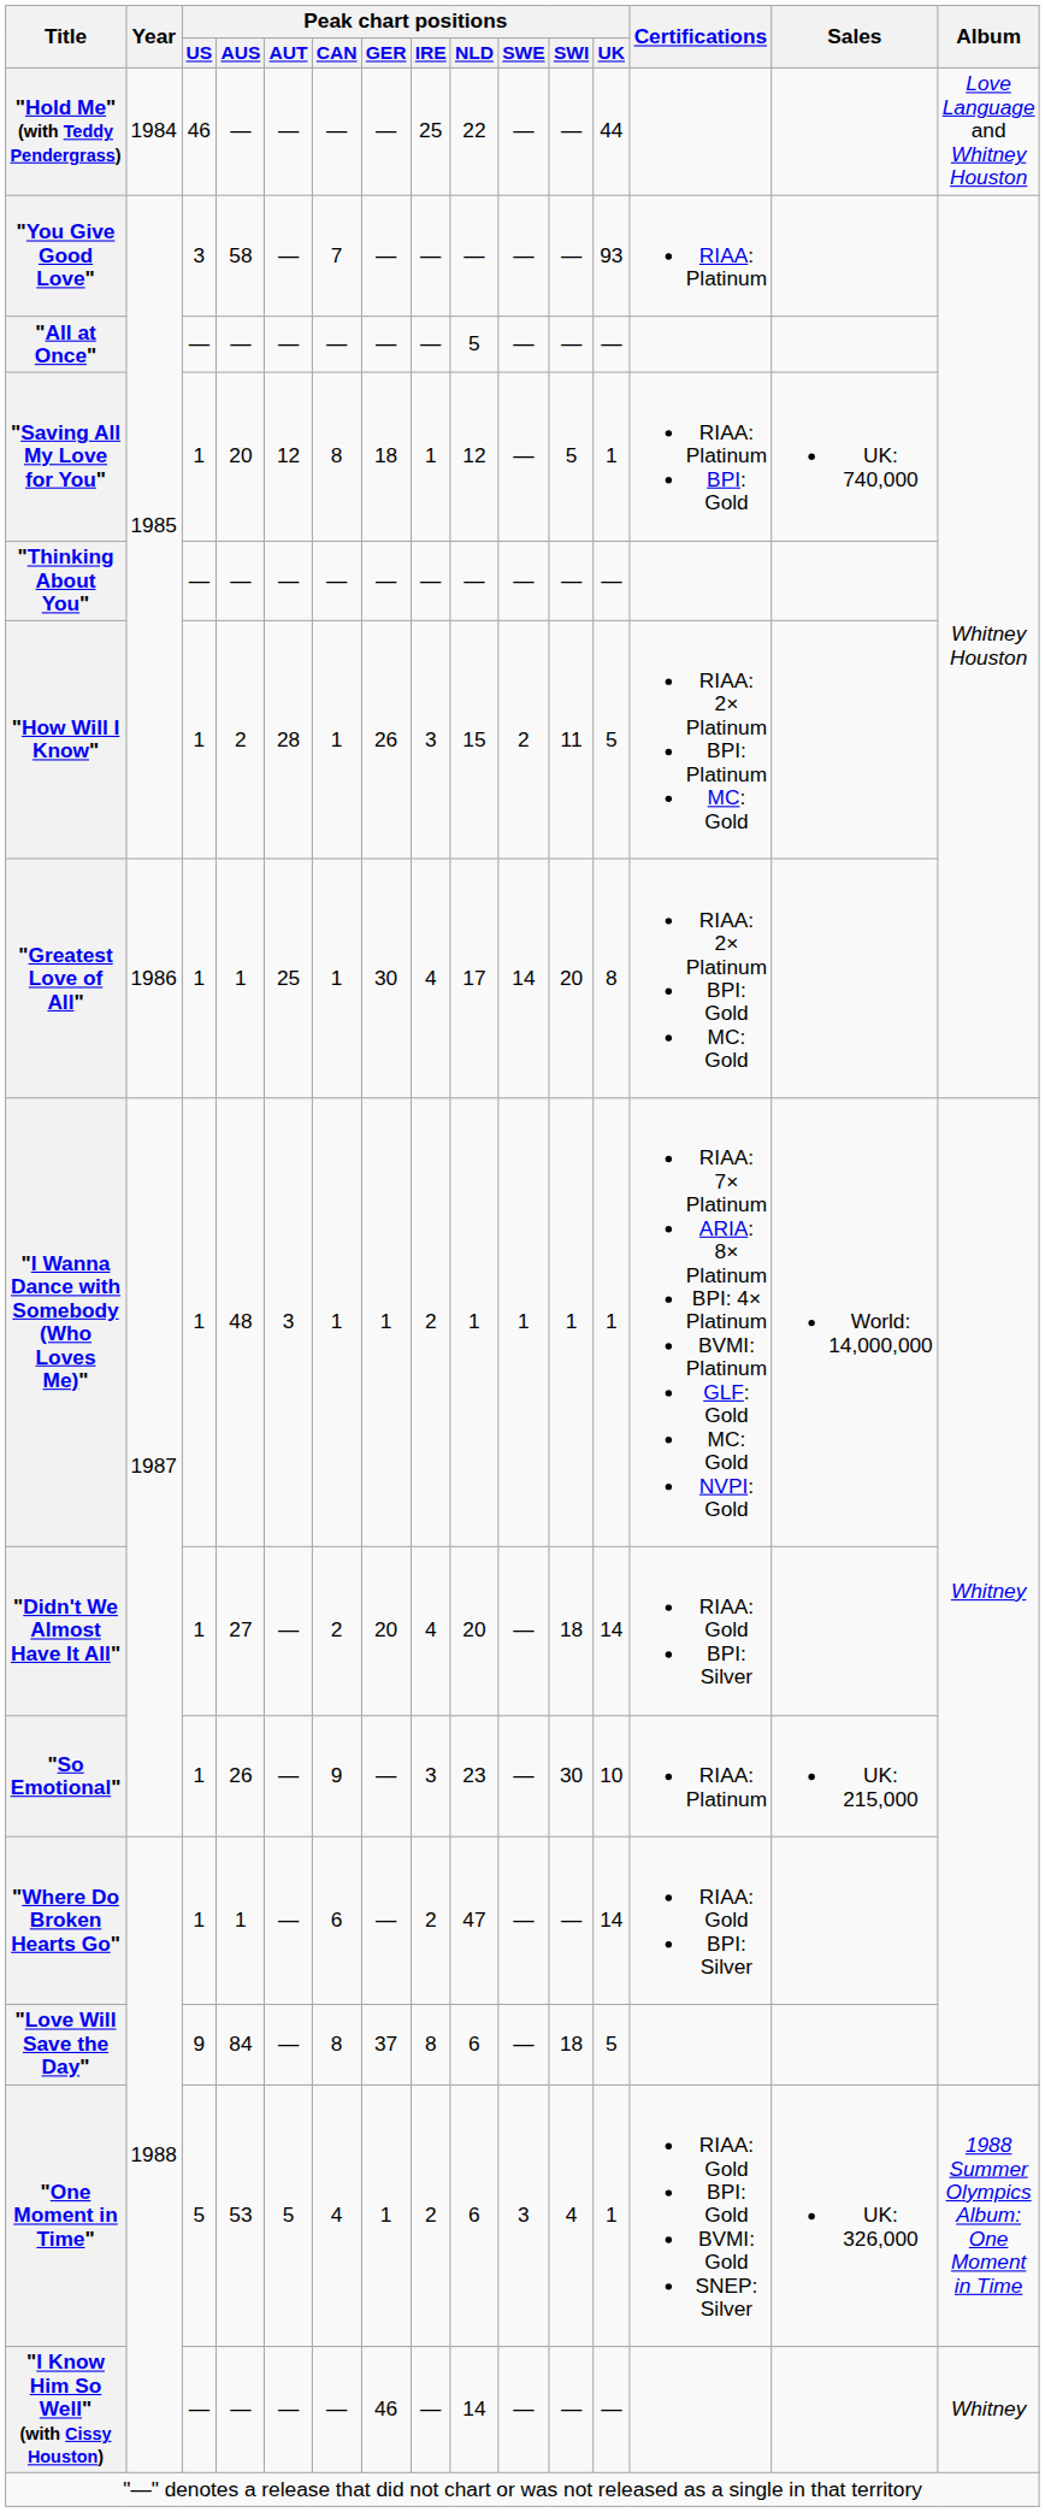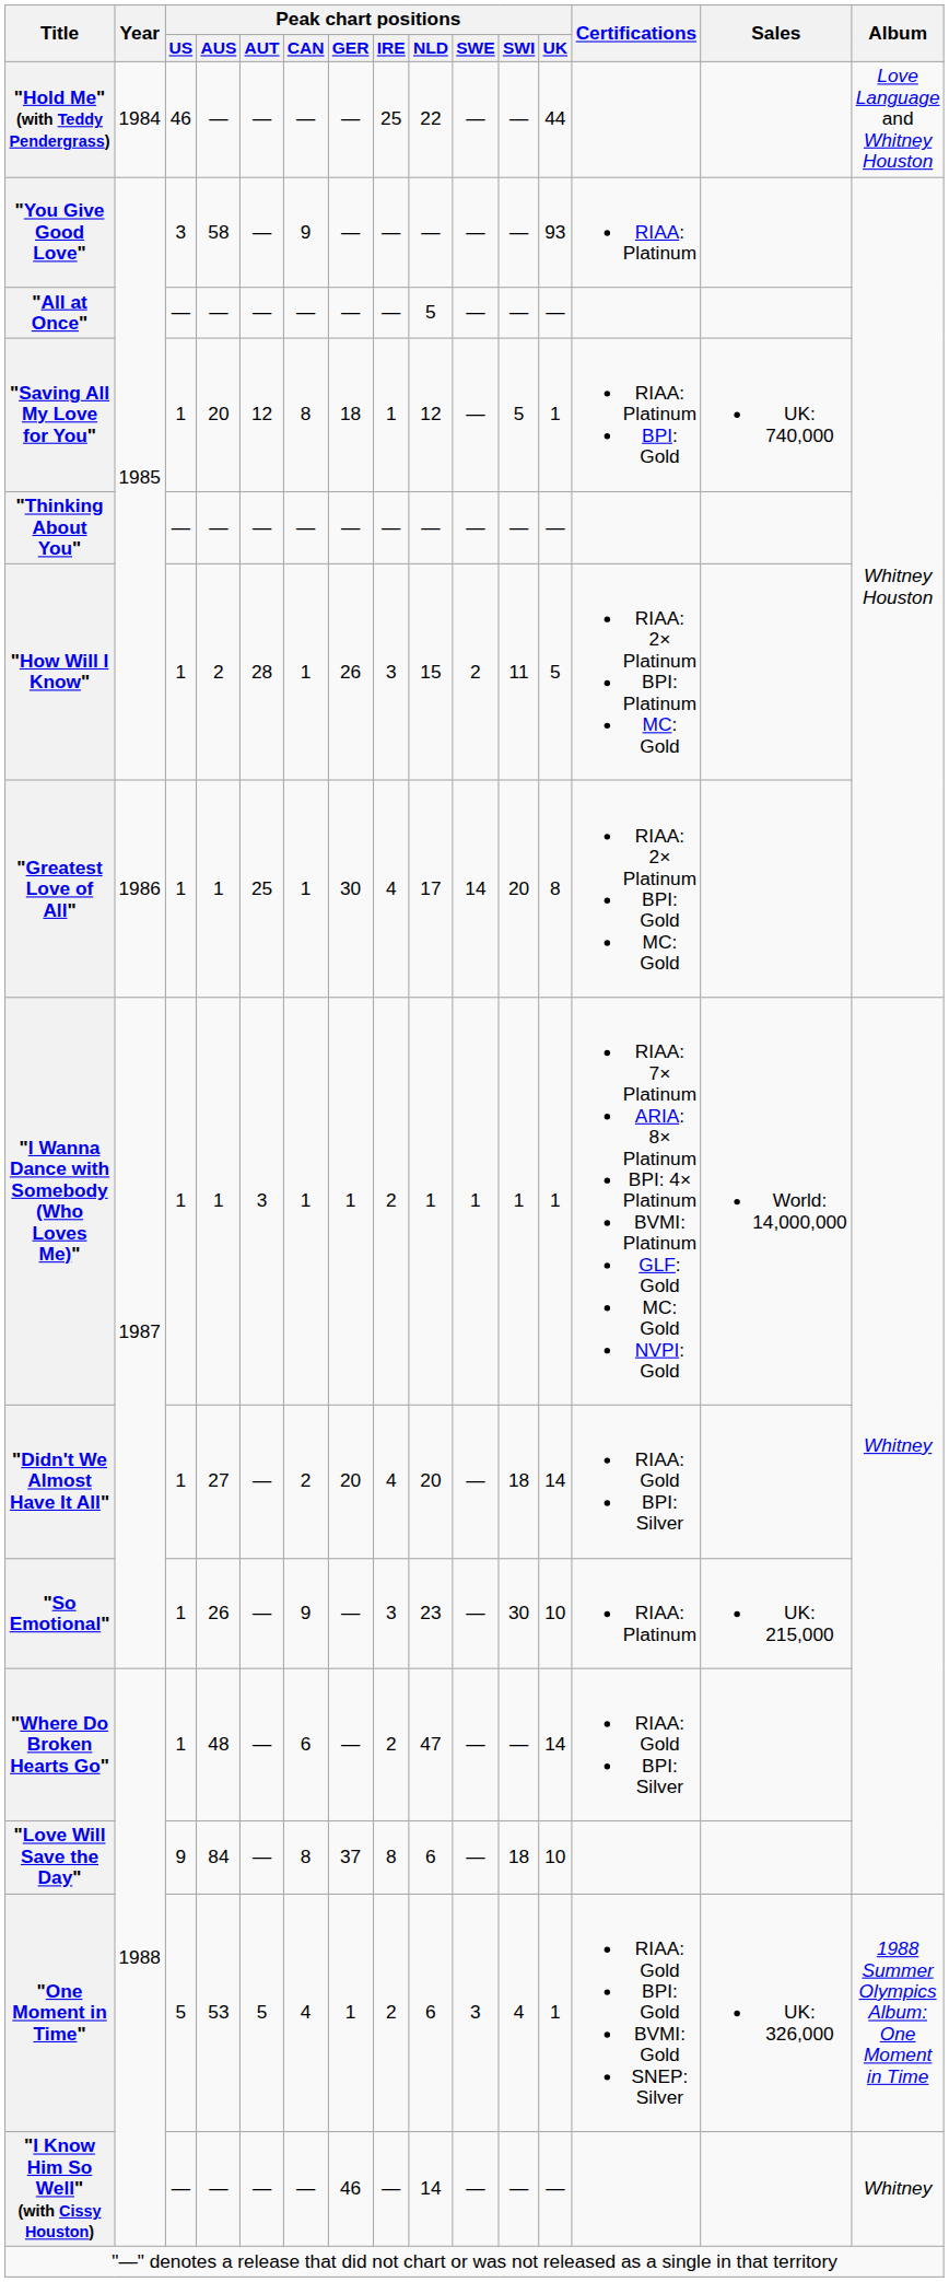"You Give Good Love" | Peak chart positions / CAN: 7 -> 9
"I Wanna Dance with Somebody (Who Loves Me)" | Peak chart positions / AUS: 48 -> 1
"Where Do Broken Hearts Go" | Peak chart positions / AUS: 1 -> 48
"Love Will Save the Day" | Peak chart positions / UK: 5 -> 10
